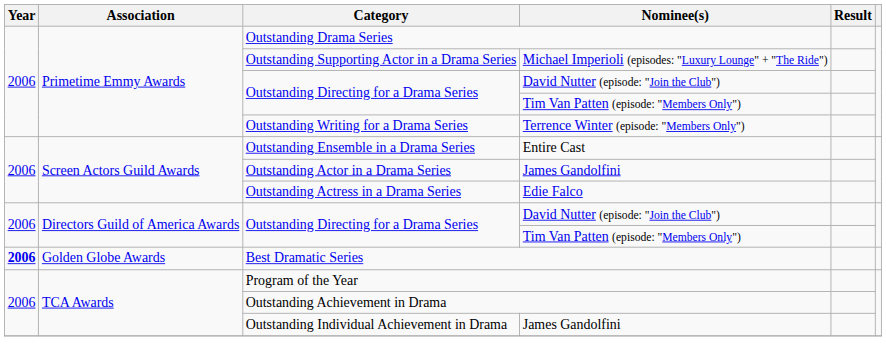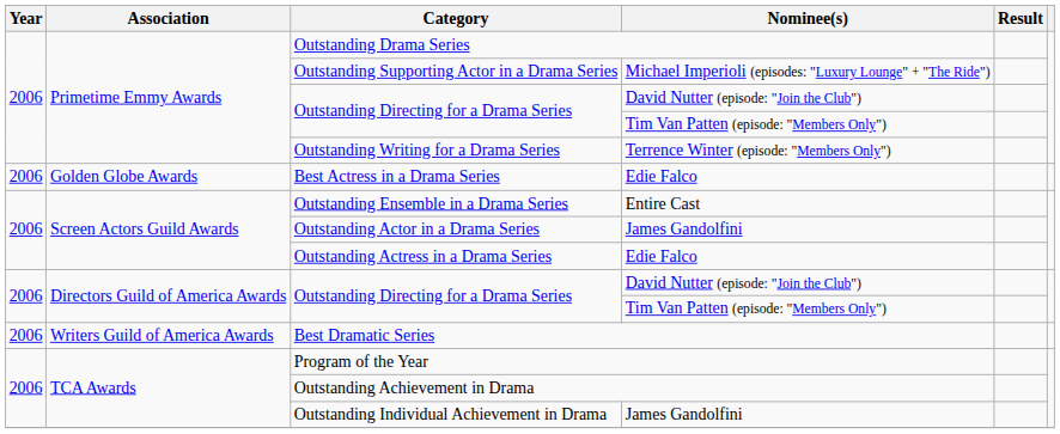+ row: 2006 | Golden Globe Awards | Best Actress in a Drama Series | Edie Falco
Best Dramatic Series | Year: bold -> normal
Best Dramatic Series | Association: Golden Globe Awards -> Writers Guild of America Awards
